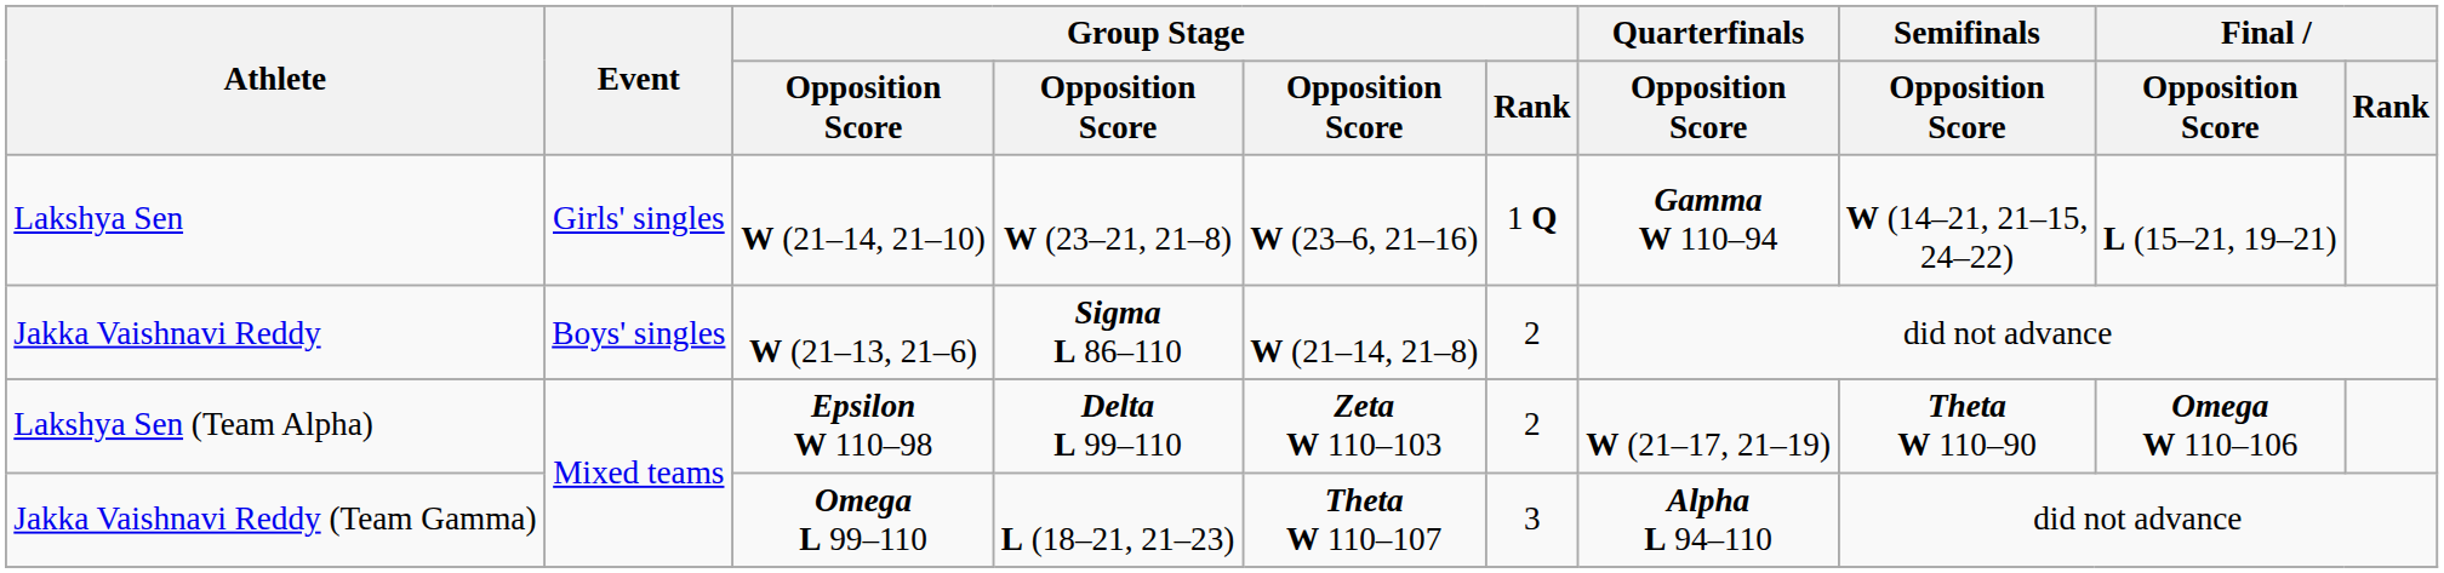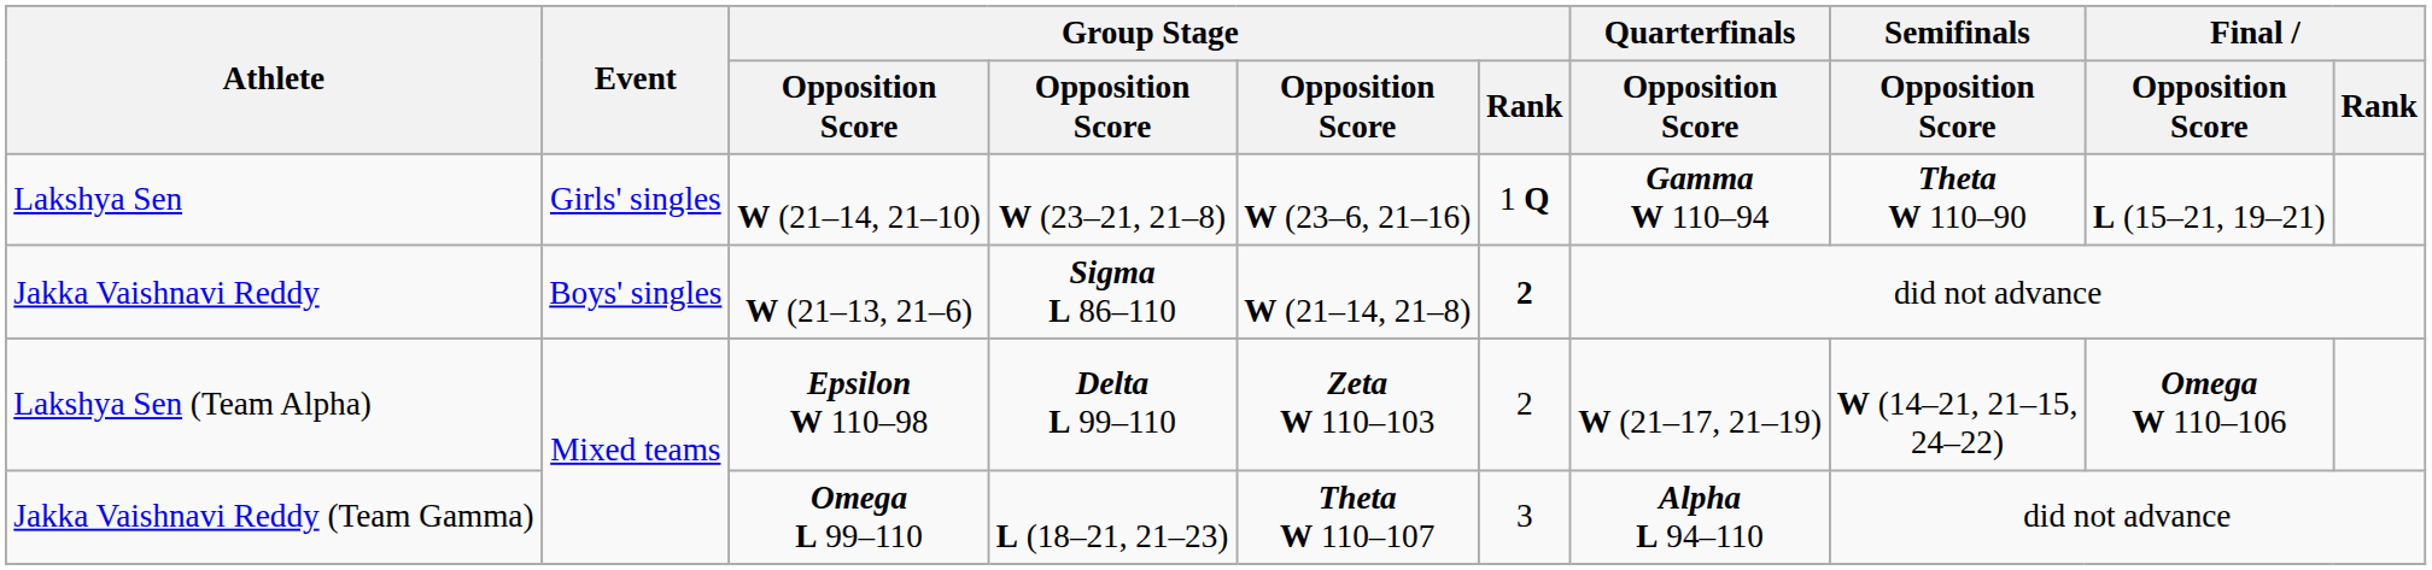Lakshya Sen | Semifinals / Opposition Score: W (14–21, 21–15, 24–22) -> Theta W 110–90
Jakka Vaishnavi Reddy | Group Stage / Rank: normal -> bold
Lakshya Sen (Team Alpha) | Semifinals / Opposition Score: Theta W 110–90 -> W (14–21, 21–15, 24–22)
